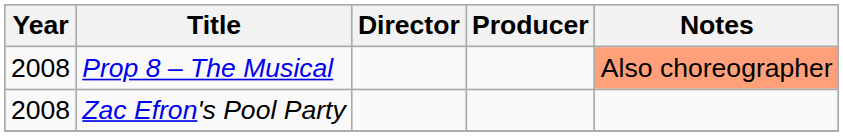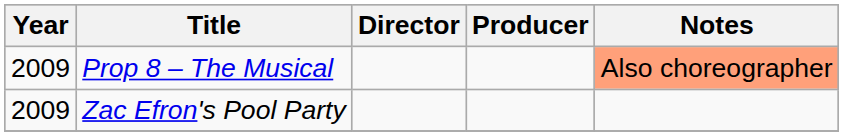Prop 8 – The Musical | Year: 2008 -> 2009
Zac Efron's Pool Party | Year: 2008 -> 2009
